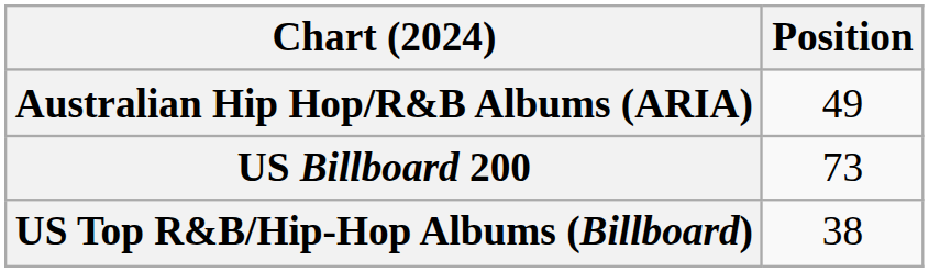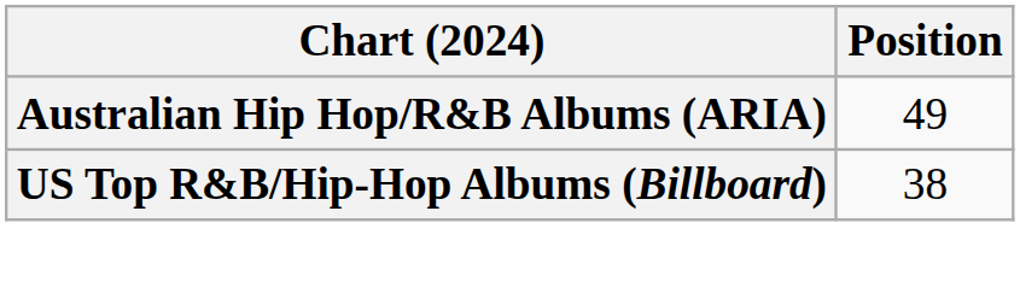- row: US Billboard 200 | 73
